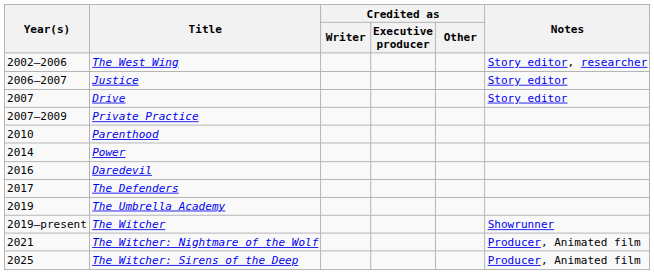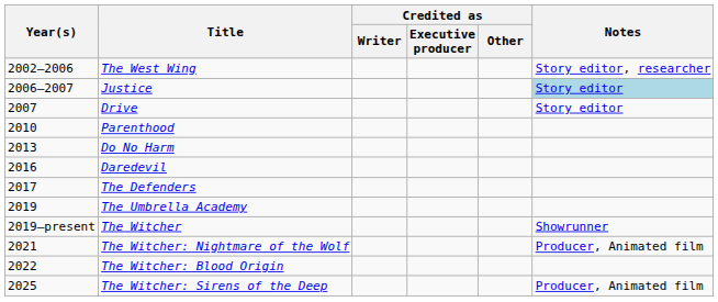Justice | Notes: no background -> lightblue background
- row: 2007–2009 | Private Practice
+ row: 2013 | Do No Harm
- row: 2014 | Power
+ row: 2022 | The Witcher: Blood Origin
